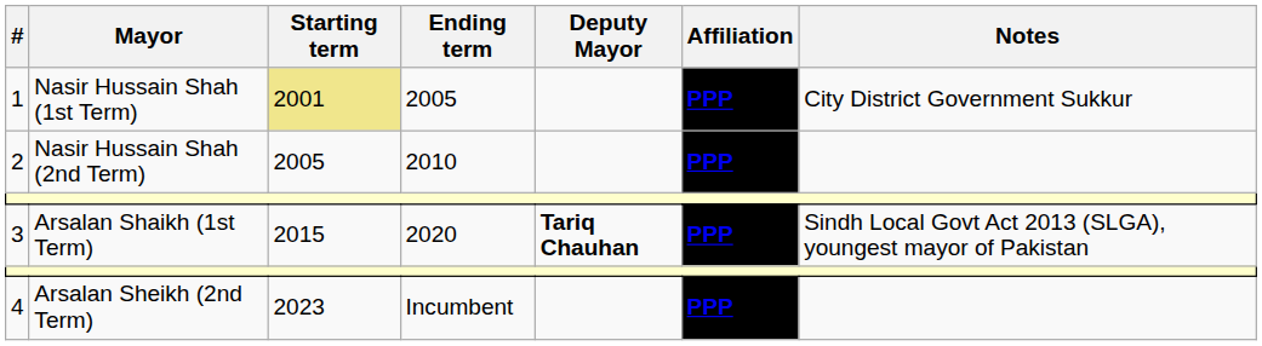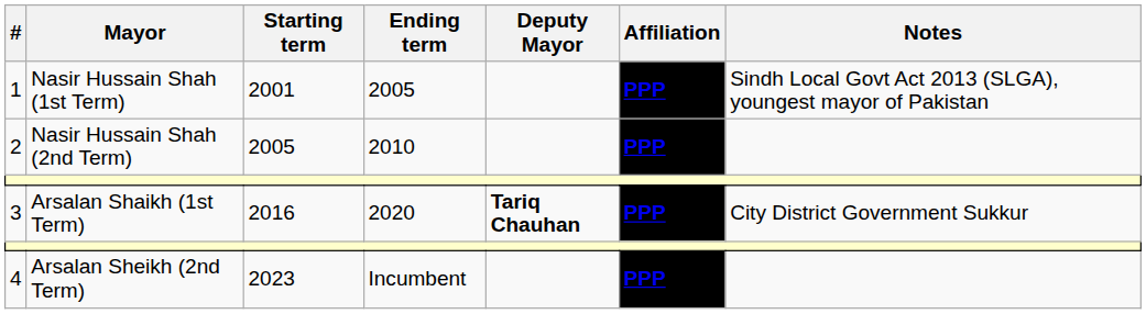1 | Starting term: khaki background -> no background
1 | Notes: City District Government Sukkur -> Sindh Local Govt Act 2013 (SLGA), youngest mayor of Pakistan
3 | Starting term: 2015 -> 2016
3 | Notes: Sindh Local Govt Act 2013 (SLGA), youngest mayor of Pakistan -> City District Government Sukkur
